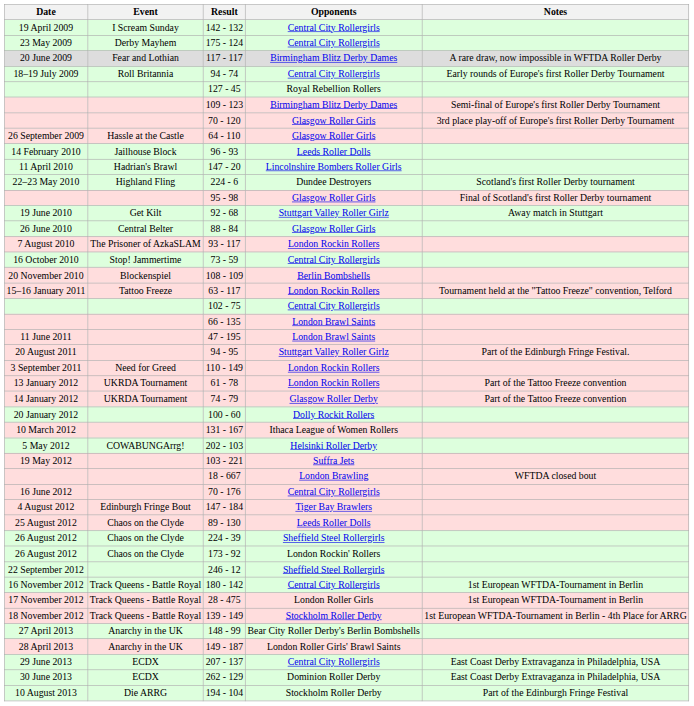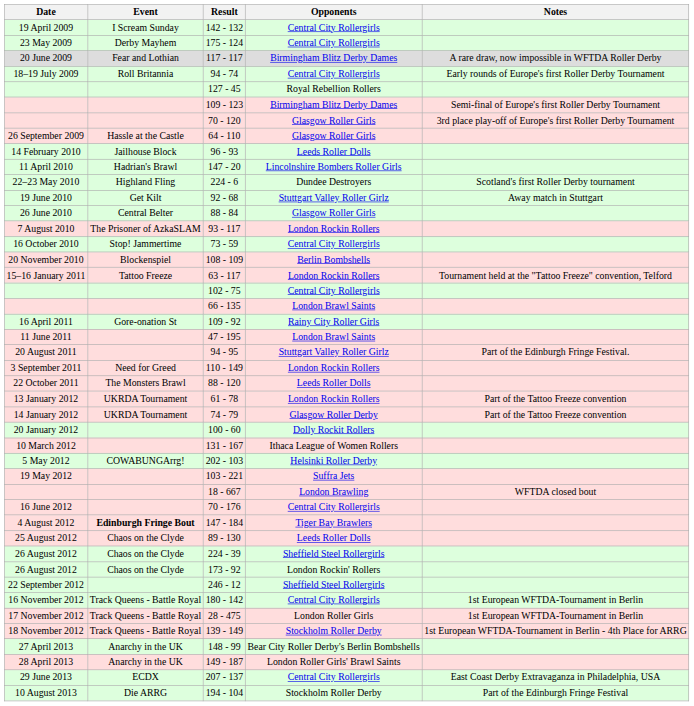- row: 95 - 98 | Glasgow Roller Girls | Final of Scotland's first Roller Derby tournament
+ row: 16 April 2011 | Gore-onation St | 109 - 92 | Rainy City Roller Girls
+ row: 22 October 2011 | The Monsters Brawl | 88 - 120 | Leeds Roller Dolls
147 - 184 | Event: normal -> bold
- row: 30 June 2013 | ECDX | 262 - 129 | Dominion Roller Derby | East Coast Derby Extravaganza in Philadelphia, USA
